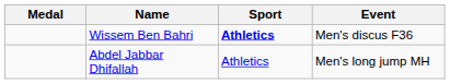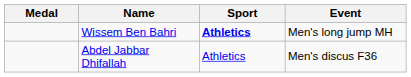Wissem Ben Bahri | Event: Men's discus F36 -> Men's long jump MH
Abdel Jabbar Dhifallah | Event: Men's long jump MH -> Men's discus F36
